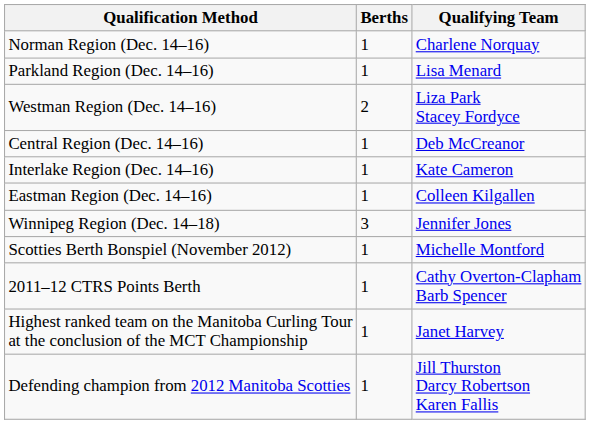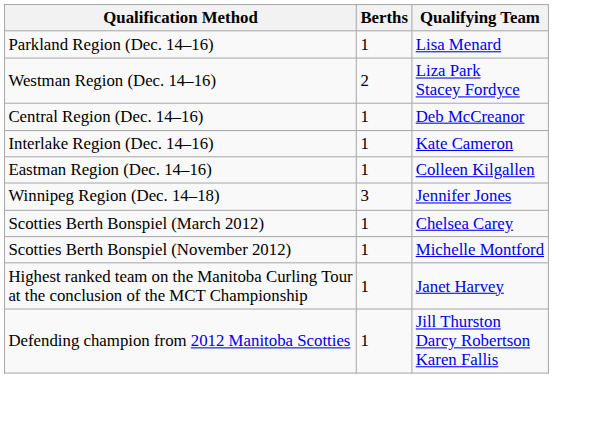- row: Norman Region (Dec. 14–16) | 1 | Charlene Norquay
+ row: Scotties Berth Bonspiel (March 2012) | 1 | Chelsea Carey
- row: 2011–12 CTRS Points Berth | 1 | Cathy Overton-Clapham Barb Spencer
